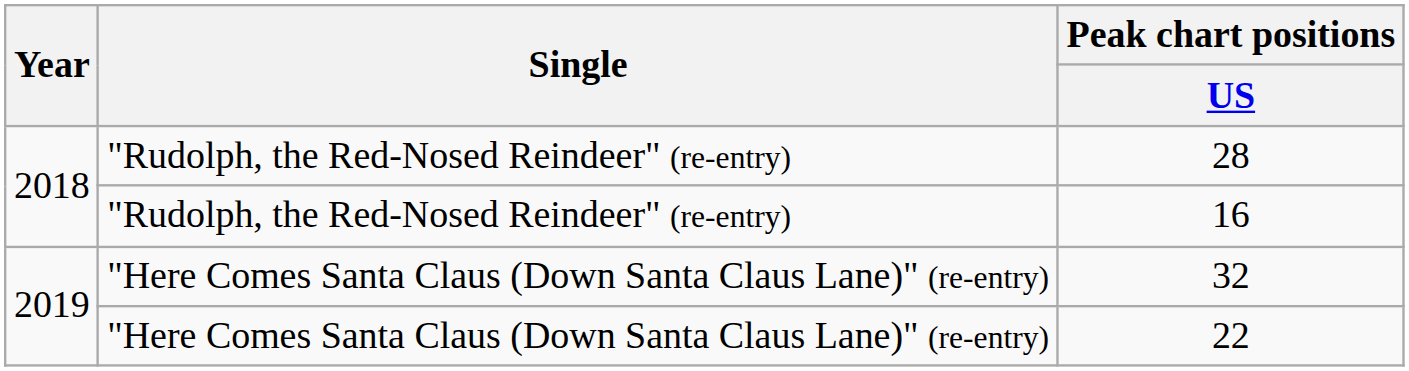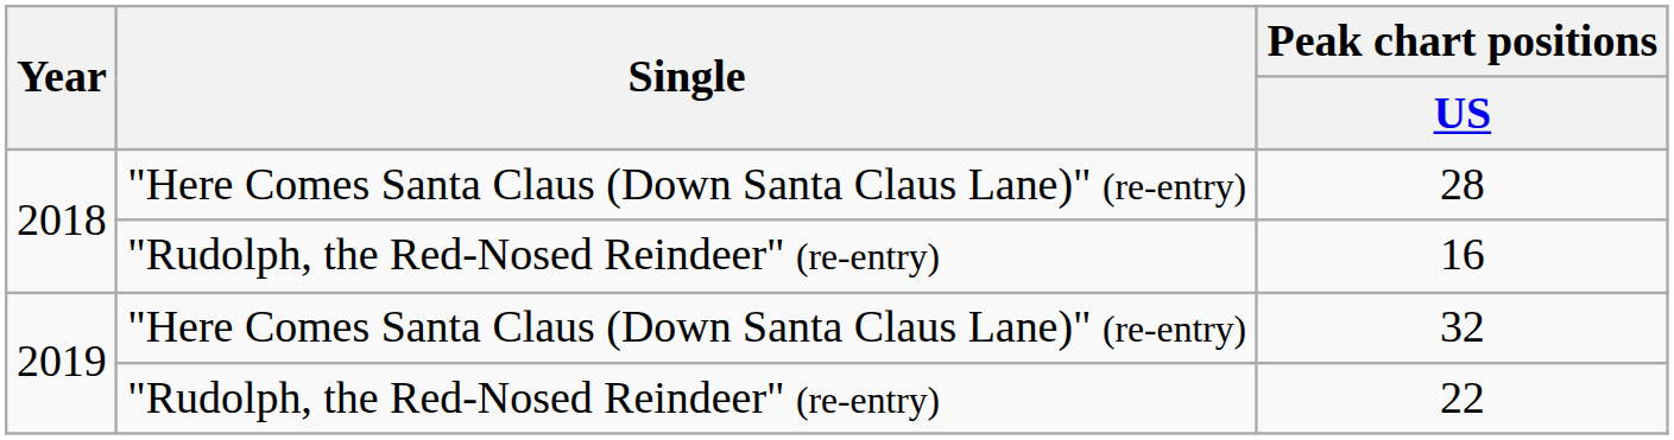28 | Single: "Rudolph, the Red-Nosed Reindeer" (re-entry) -> "Here Comes Santa Claus (Down Santa Claus Lane)" (re-entry)
22 | Single: "Here Comes Santa Claus (Down Santa Claus Lane)" (re-entry) -> "Rudolph, the Red-Nosed Reindeer" (re-entry)
